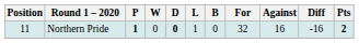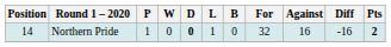Northern Pride | Position: 11 -> 14
Northern Pride | P: bold -> normal
